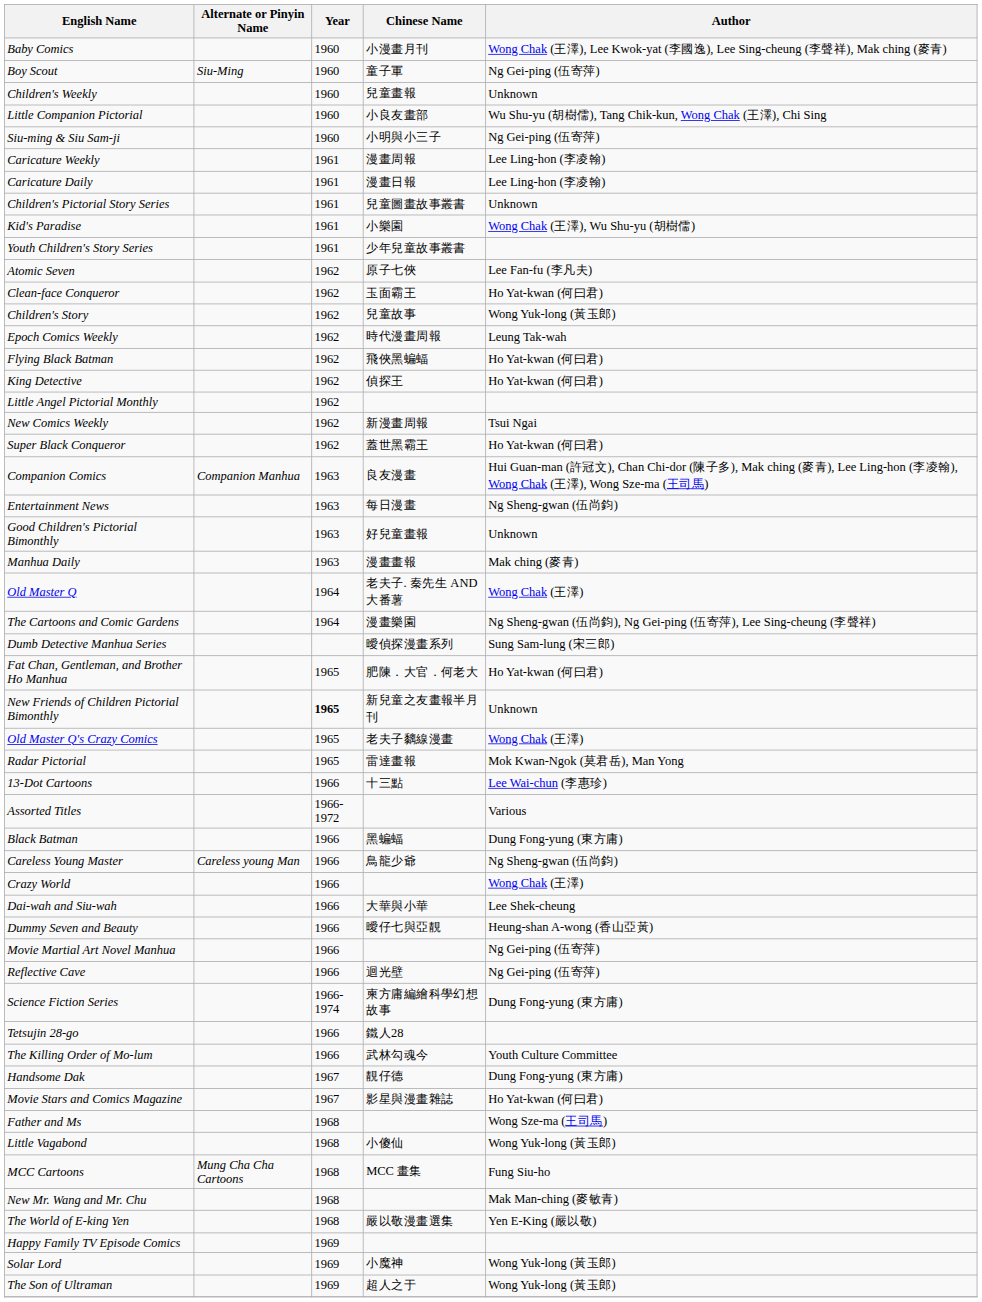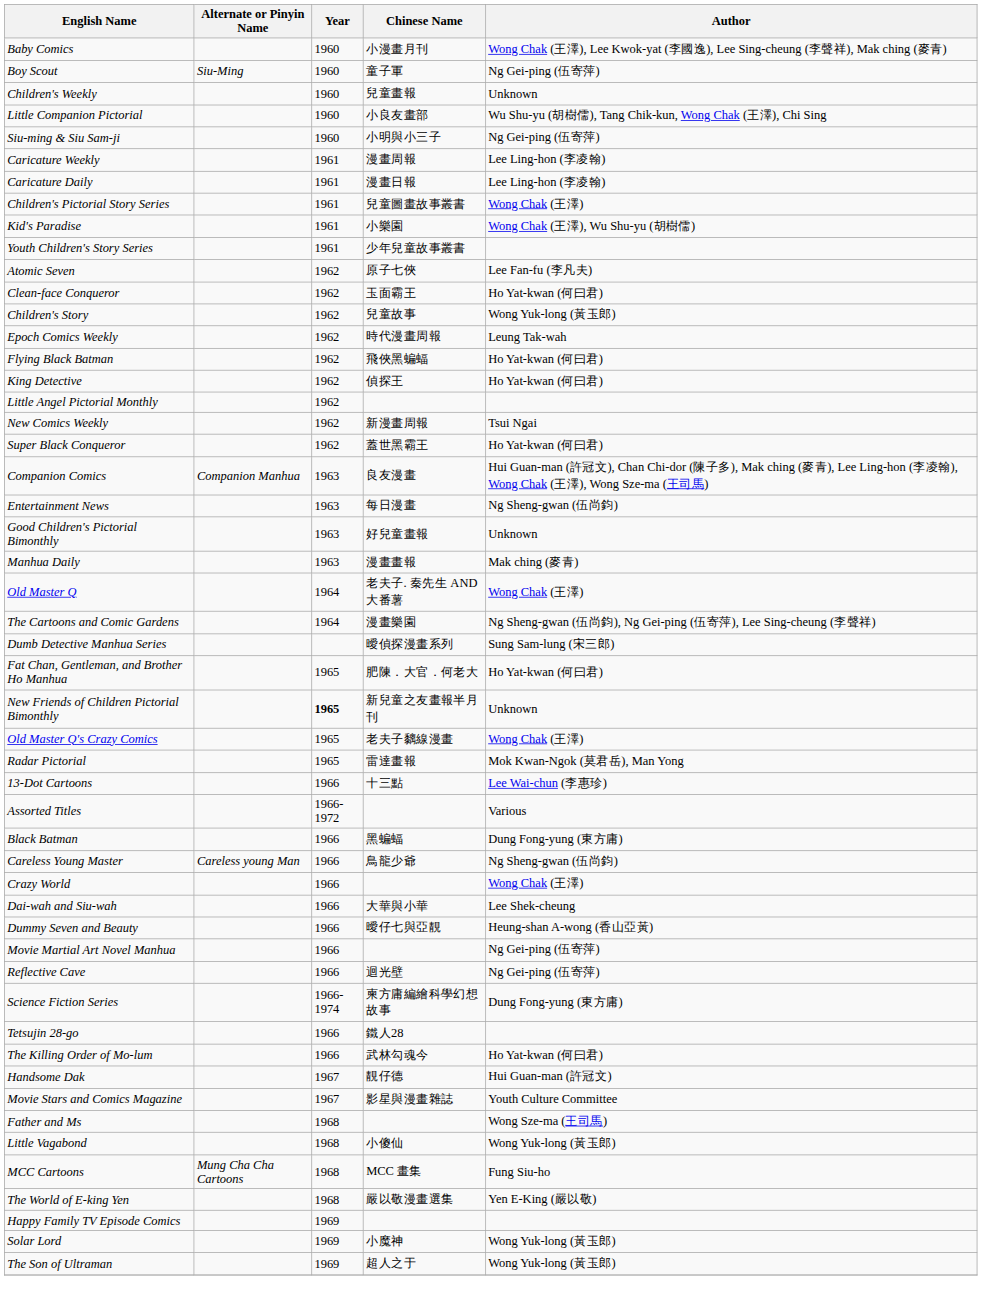Children's Pictorial Story Series | Author: Unknown -> Wong Chak (王澤)
The Killing Order of Mo-lum | Author: Youth Culture Committee -> Ho Yat-kwan (何曰君)
Handsome Dak | Author: Dung Fong-yung (東方庸) -> Hui Guan-man (許冠文)
Movie Stars and Comics Magazine | Author: Ho Yat-kwan (何曰君) -> Youth Culture Committee
- row: New Mr. Wang and Mr. Chu | 1968 | Mak Man-ching (麥敏青)
